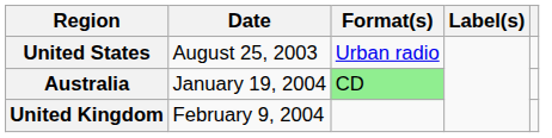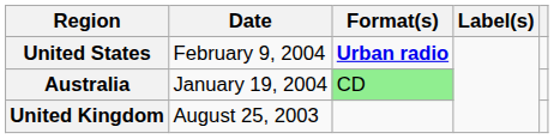United States | Date: August 25, 2003 -> February 9, 2004
United States | Format(s): normal -> bold
United Kingdom | Date: February 9, 2004 -> August 25, 2003
